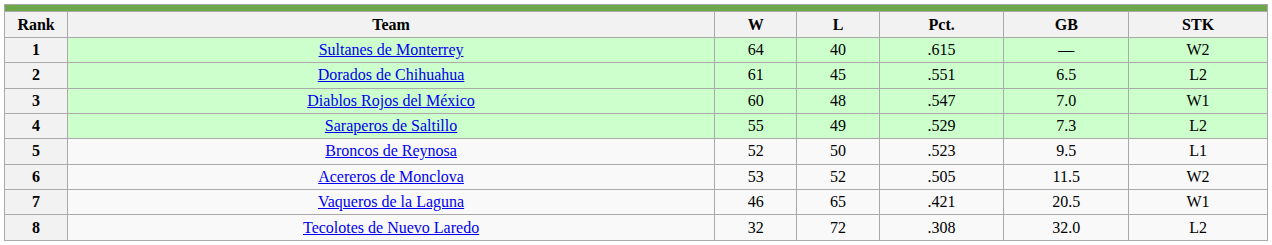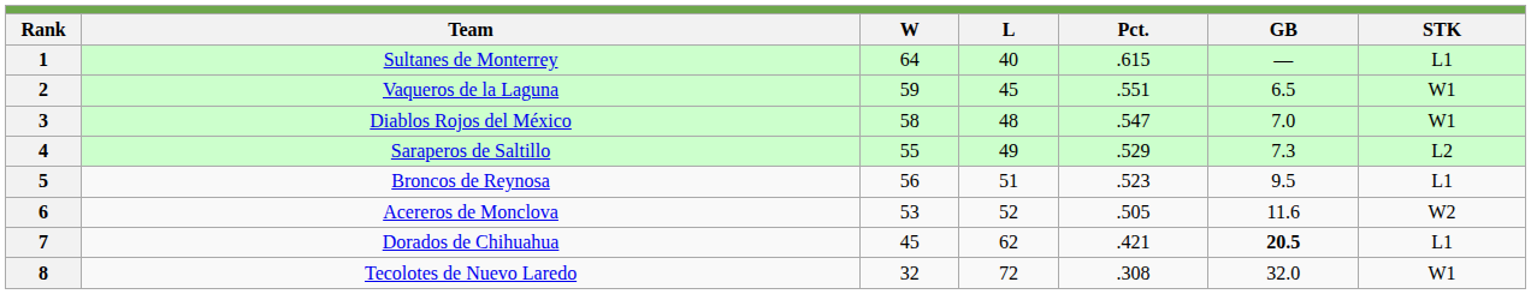1 | STK: W2 -> L1
2 | Team: Dorados de Chihuahua -> Vaqueros de la Laguna
2 | W: 61 -> 59
2 | STK: L2 -> W1
3 | W: 60 -> 58
5 | W: 52 -> 56
5 | L: 50 -> 51
6 | GB: 11.5 -> 11.6
7 | Team: Vaqueros de la Laguna -> Dorados de Chihuahua
7 | W: 46 -> 45
7 | L: 65 -> 62
7 | GB: normal -> bold
7 | STK: W1 -> L1
8 | STK: L2 -> W1
